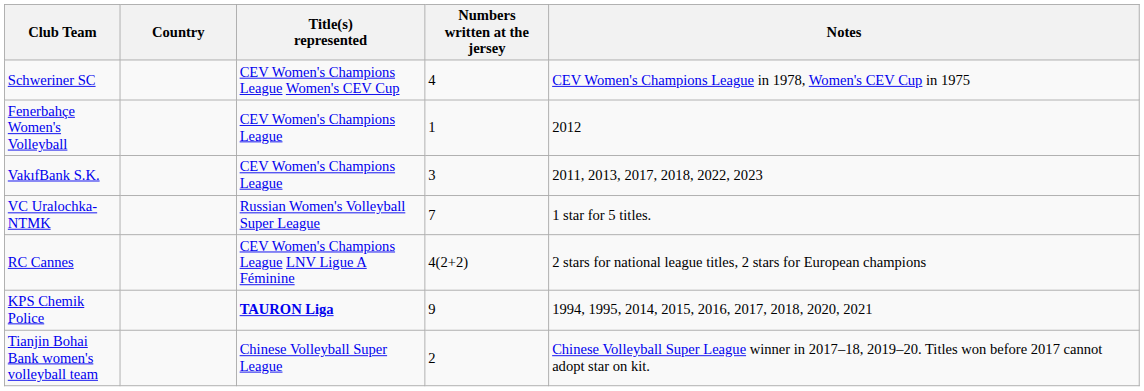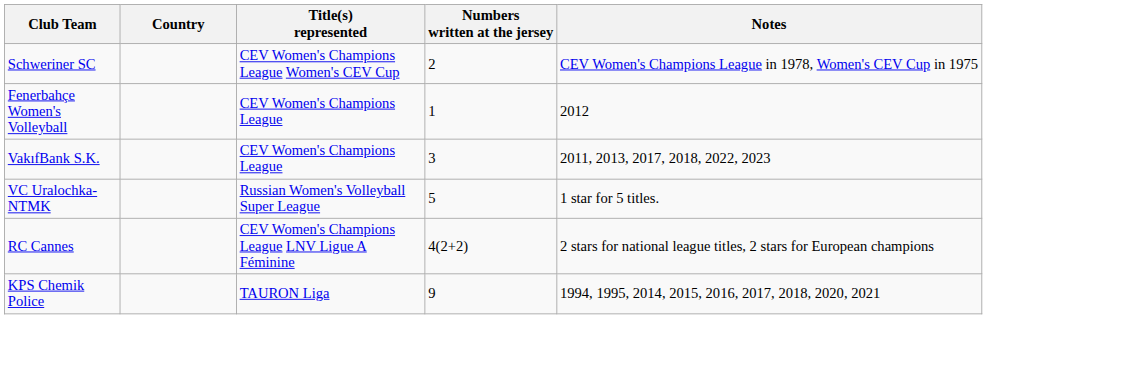Schweriner SC | Numbers written at the jersey: 4 -> 2
VC Uralochka-NTMK | Numbers written at the jersey: 7 -> 5
KPS Chemik Police | Title(s) represented: bold -> normal
- row: Tianjin Bohai Bank women's volleyball team | Chinese Volleyball Super League | 2 | Chinese Volleyball Super League winner in 2017–18, 2019–20. Titles won before 2017 cannot adopt star on kit.
